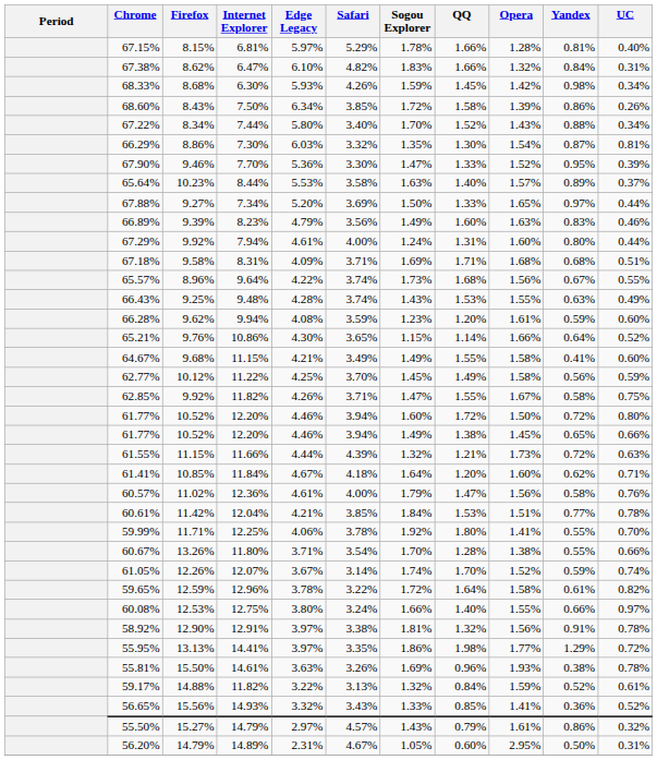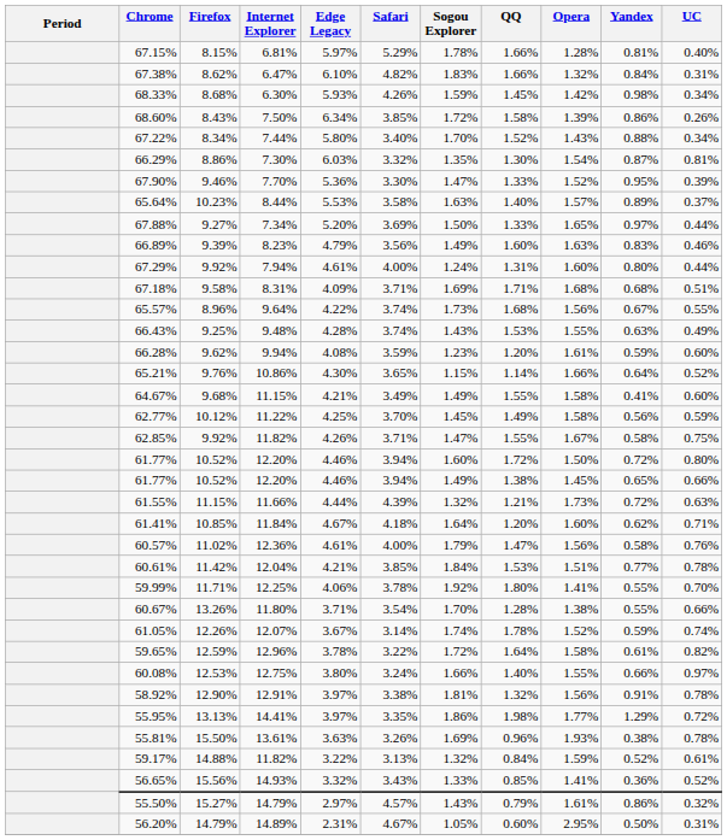61.05% | QQ: 1.70% -> 1.78%
55.81% | Internet Explorer: 14.61% -> 13.61%
